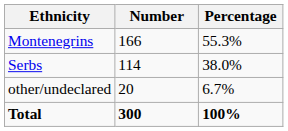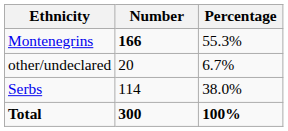Montenegrins | Number: normal -> bold
rows swapped: Serbs <-> other/undeclared
